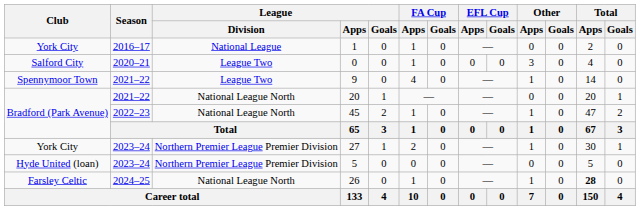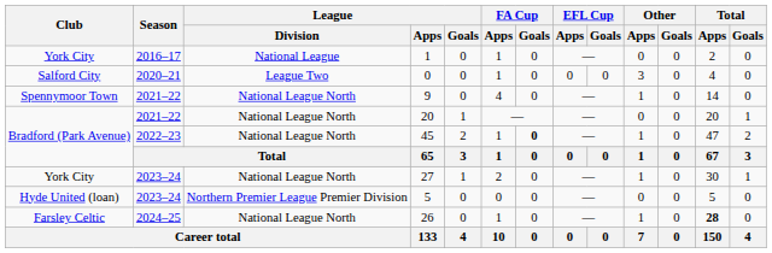9 | League / Division: League Two -> National League North
45 | FA Cup / Goals: normal -> bold
27 | League / Division: Northern Premier League Premier Division -> National League North
